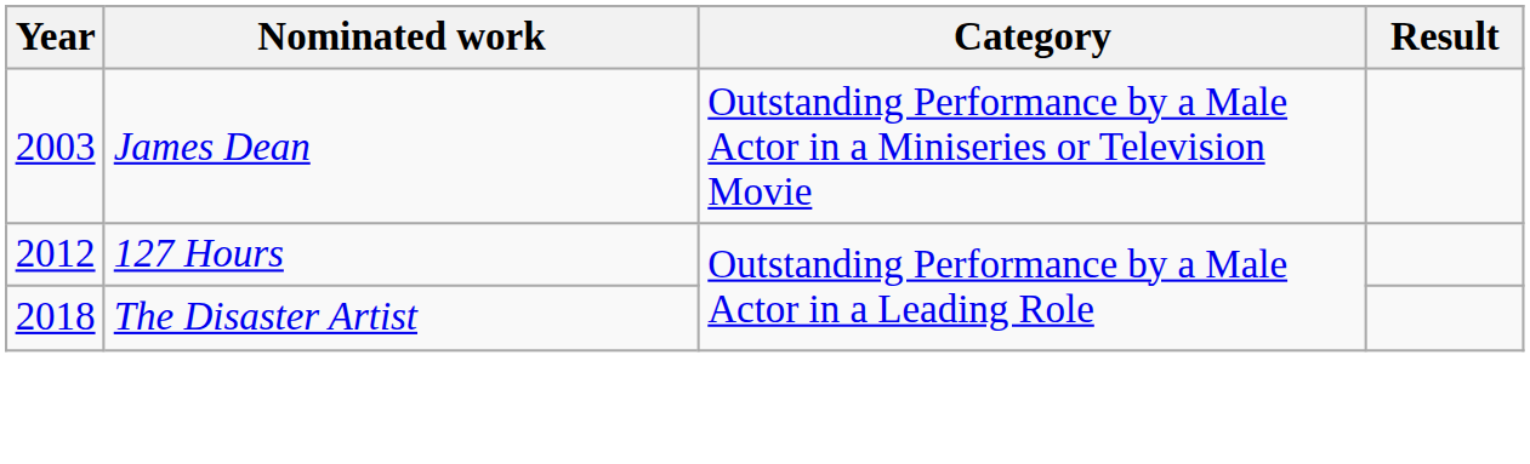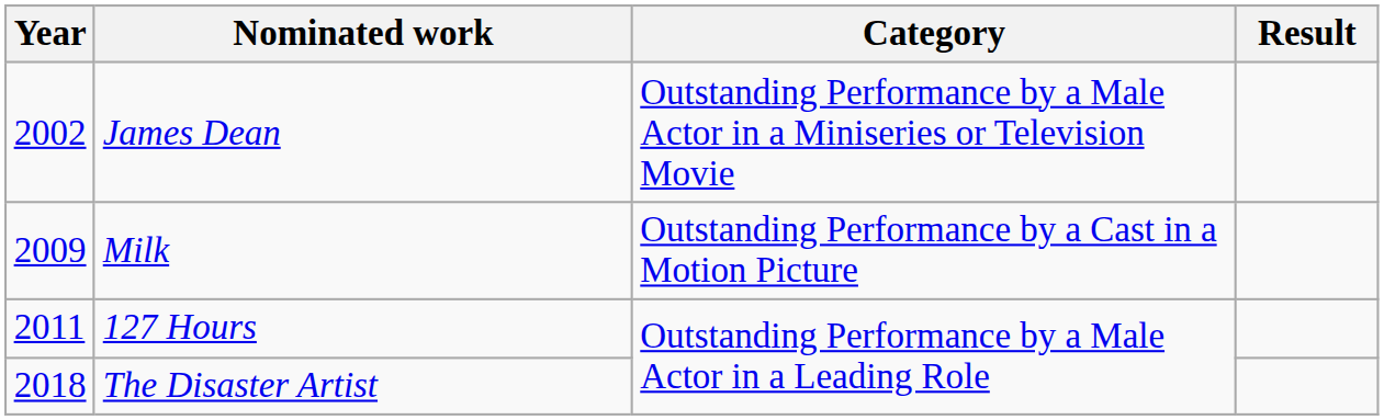James Dean | Year: 2003 -> 2002
+ row: 2009 | Milk | Outstanding Performance by a Cast in a Motion Picture
127 Hours | Year: 2012 -> 2011
